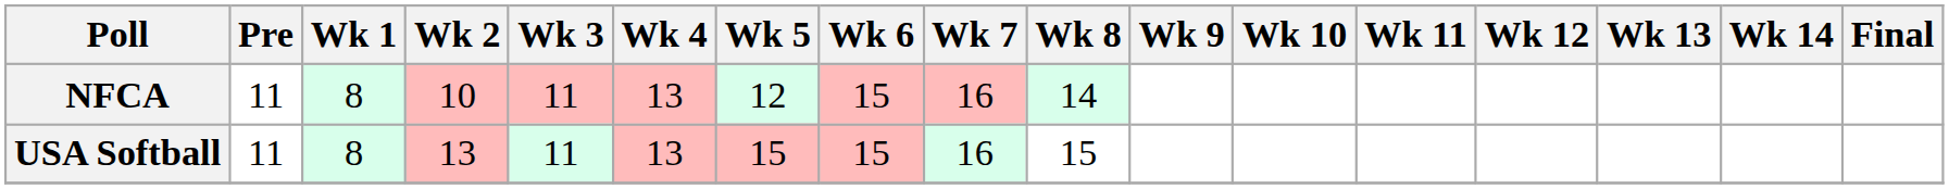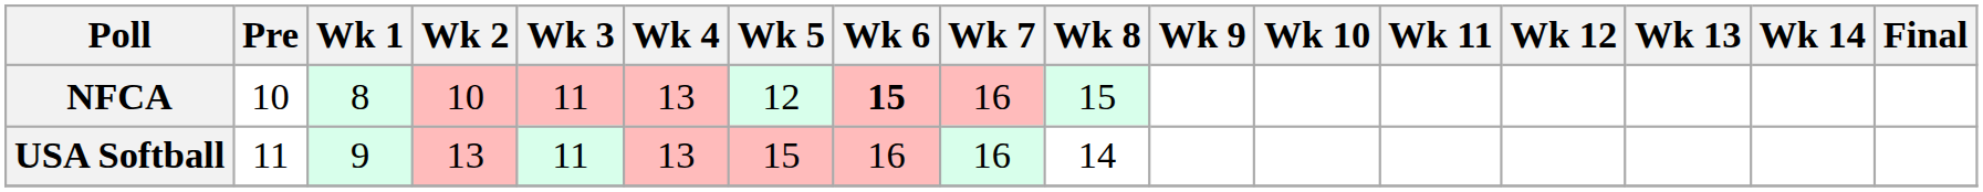NFCA | Pre: 11 -> 10
NFCA | Wk 6: normal -> bold
NFCA | Wk 8: 14 -> 15
USA Softball | Wk 1: 8 -> 9
USA Softball | Wk 6: 15 -> 16
USA Softball | Wk 8: 15 -> 14
